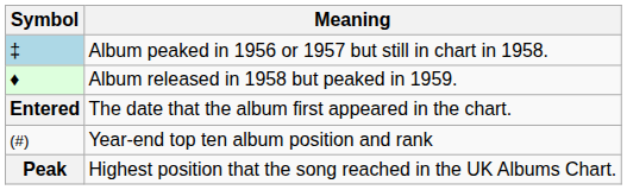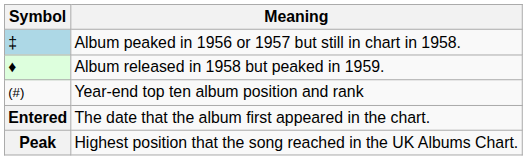rows swapped: Year-end top ten album position and rank <-> The date that the album first appeared in the chart.
